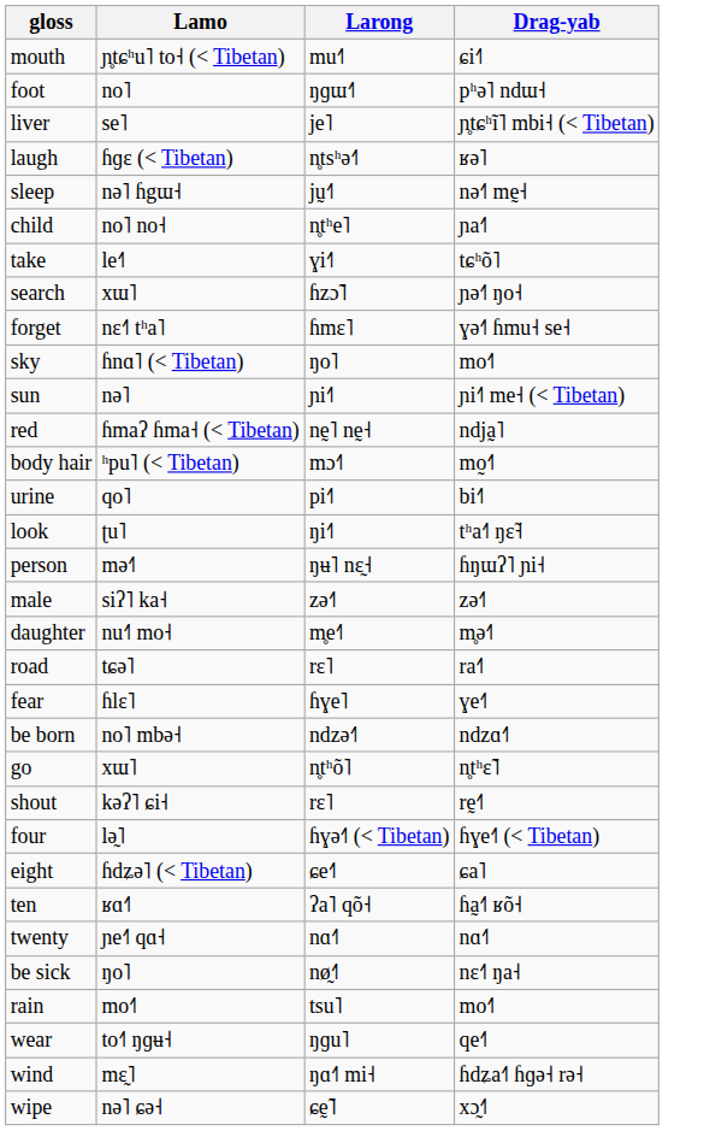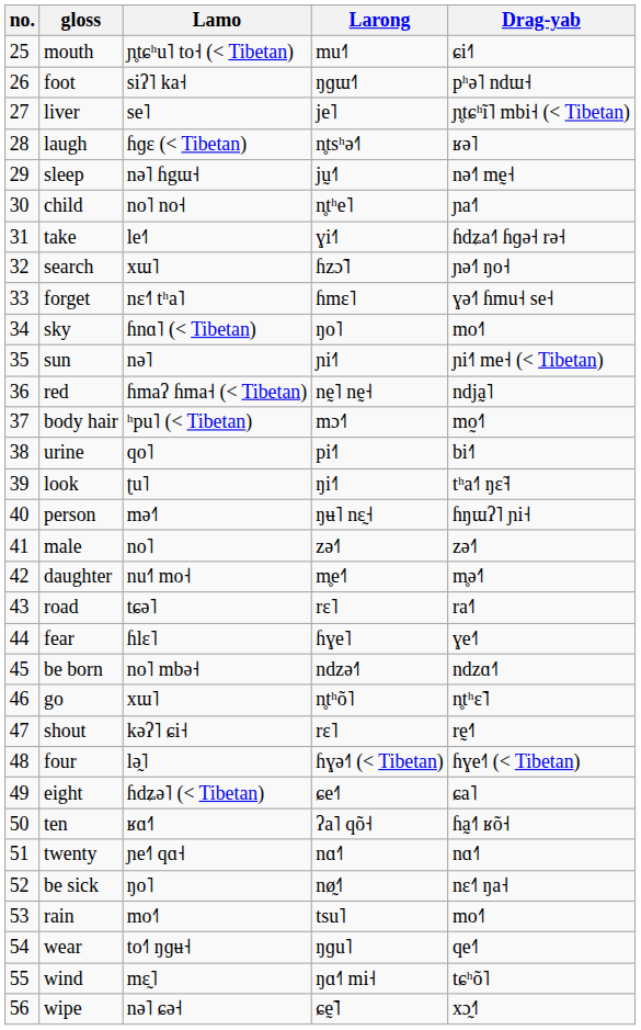+ column: no. | 25 | 26 | 27 | 28 | 29 | 30 | 31 | 32 | 33 | 34 | 35 | 36 | 37 | 38 | 39 | 40 | 41 | 42 | 43 | 44 | 45 | 46 | 47 | 48 | 49 | 50 | 51 | 52 | 53 | 54 | 55 | 56
foot | Lamo: no˥ -> siʔ˥ ka˧
take | Drag-yab: tɕʰõ˥ -> ɦdʑa˧˥ ɦɡə˧ rə˧
male | Lamo: siʔ˥ ka˧ -> no˥
wind | Drag-yab: ɦdʑa˧˥ ɦɡə˧ rə˧ -> tɕʰõ˥
